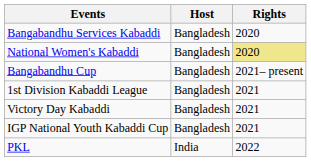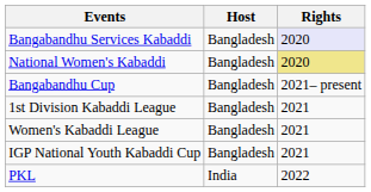Bangabandhu Services Kabaddi | Rights: no background -> lavender background
+ row: Women's Kabaddi League | Bangladesh | 2021
- row: Victory Day Kabaddi | Bangladesh | 2021
